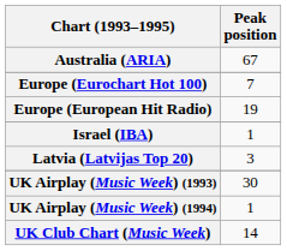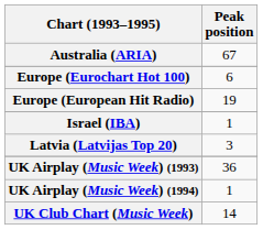Europe (Eurochart Hot 100) | Peak position: 7 -> 6
UK Airplay (Music Week) (1993) | Peak position: 30 -> 36
